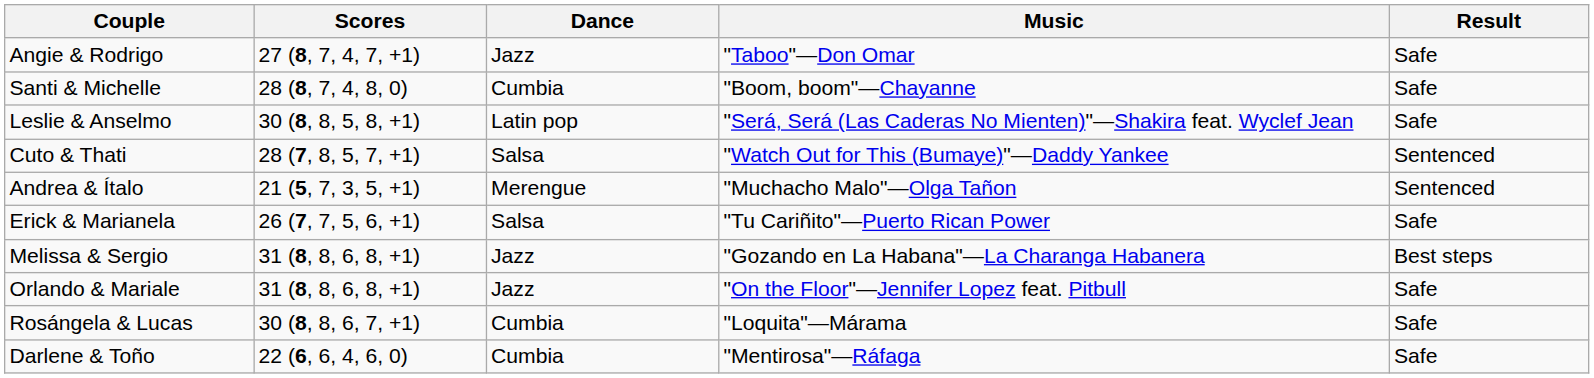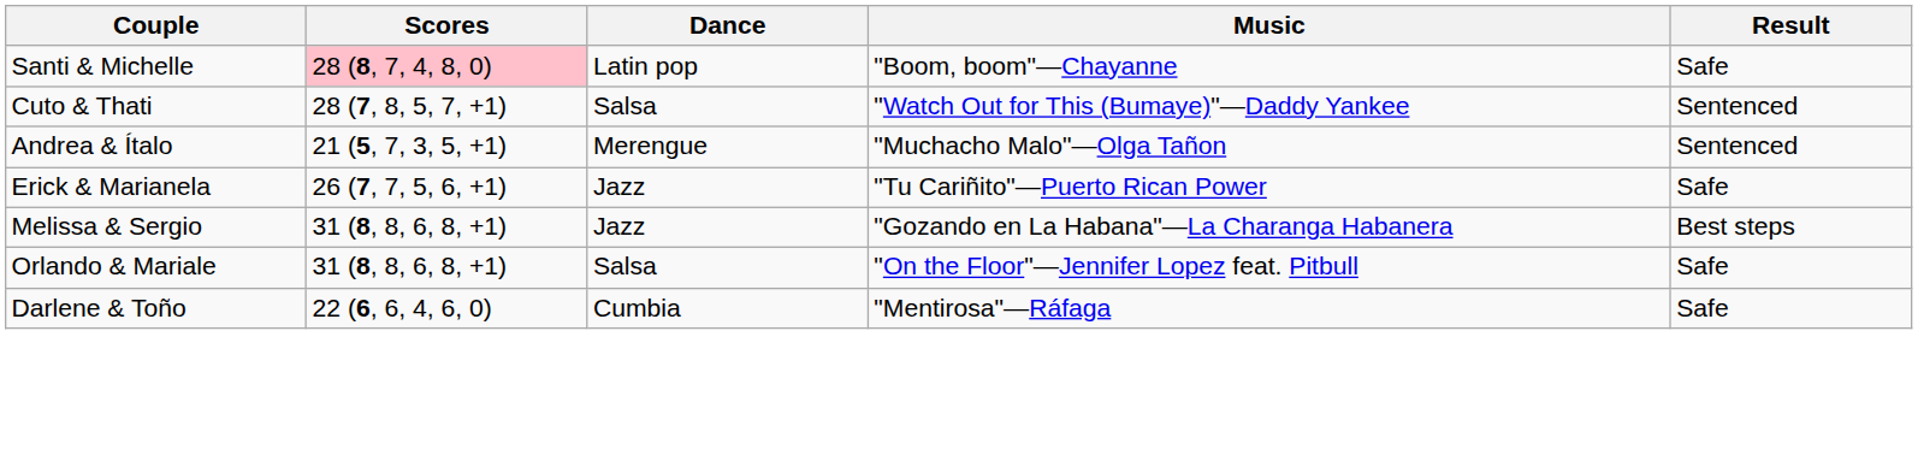- row: Angie & Rodrigo | 27 (8, 7, 4, 7, +1) | Jazz | "Taboo"—Don Omar | Safe
Santi & Michelle | Scores: no background -> pink background
Santi & Michelle | Dance: Cumbia -> Latin pop
- row: Leslie & Anselmo | 30 (8, 8, 5, 8, +1) | Latin pop | "Será, Será (Las Caderas No Mienten)"—Shakira feat. Wyclef Jean | Safe
Erick & Marianela | Dance: Salsa -> Jazz
Orlando & Mariale | Dance: Jazz -> Salsa
- row: Rosángela & Lucas | 30 (8, 8, 6, 7, +1) | Cumbia | "Loquita"—Márama | Safe
